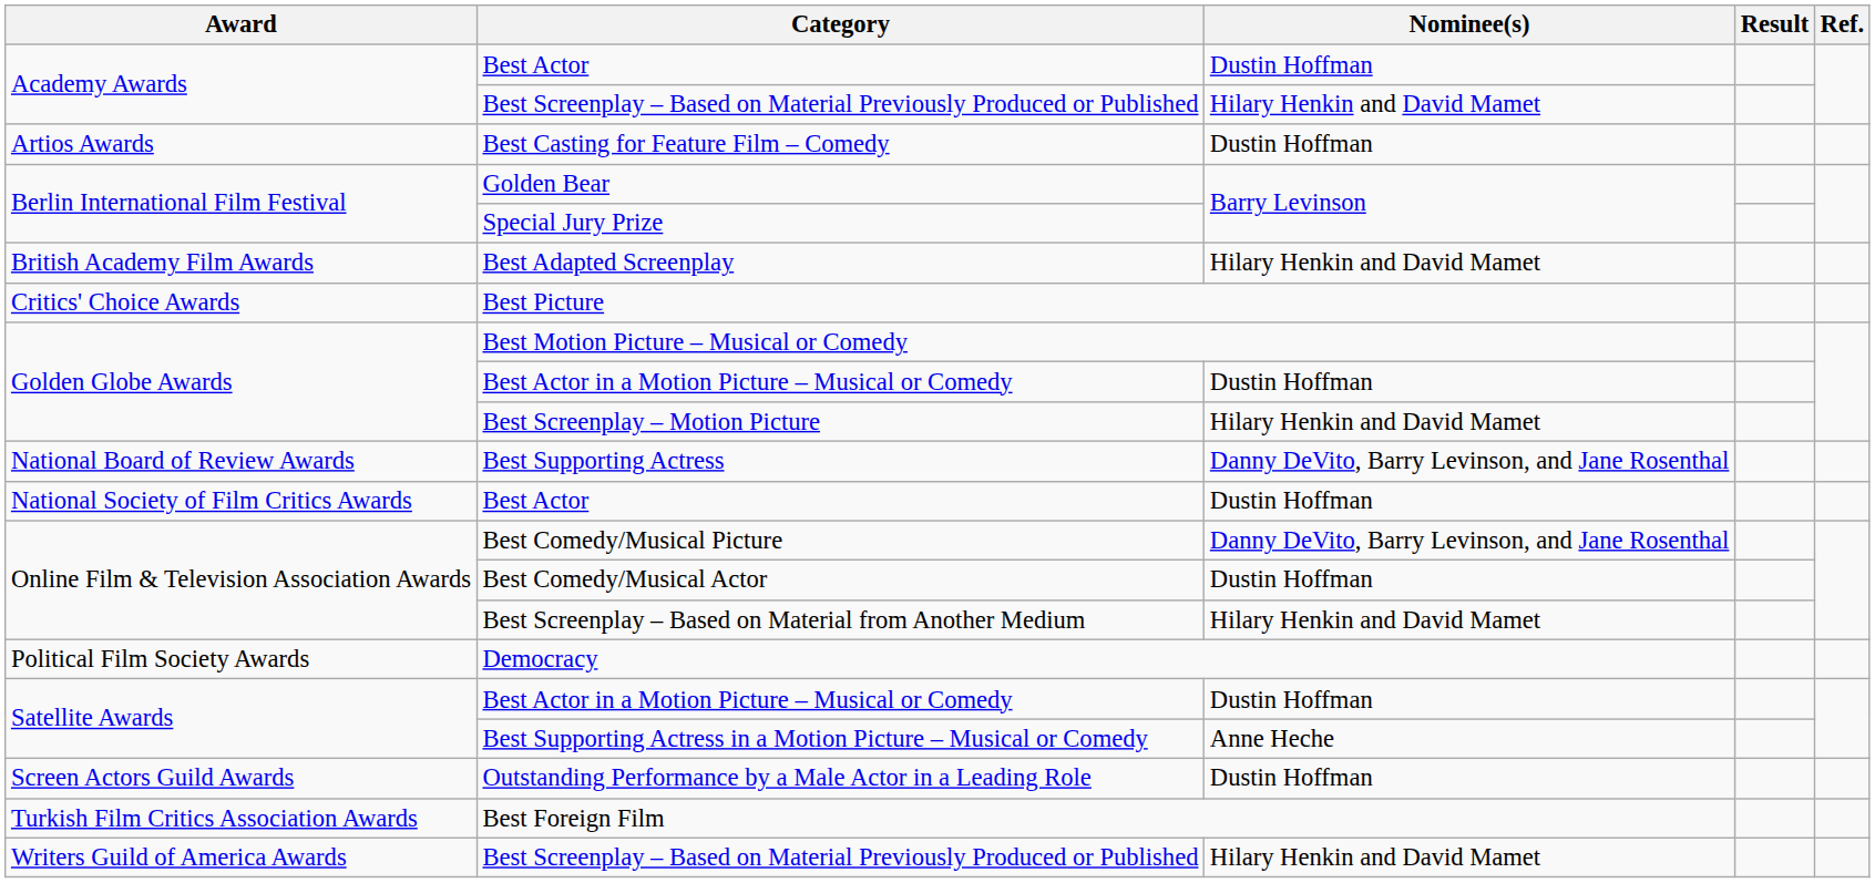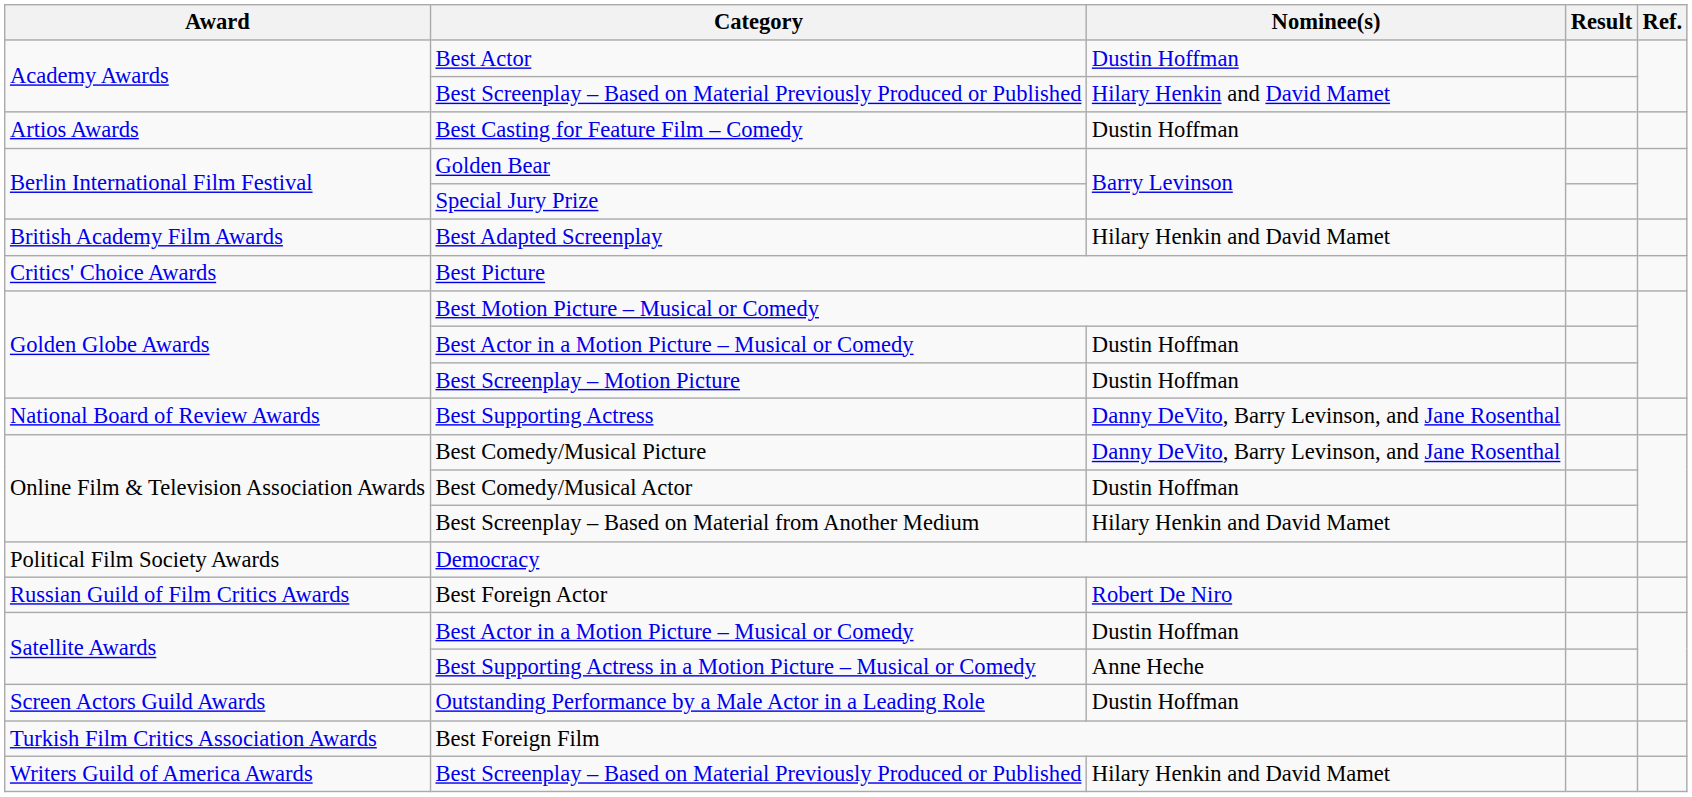Best Screenplay – Motion Picture | Nominee(s): Hilary Henkin and David Mamet -> Dustin Hoffman
- row: National Society of Film Critics Awards | Best Actor | Dustin Hoffman
+ row: Russian Guild of Film Critics Awards | Best Foreign Actor | Robert De Niro
